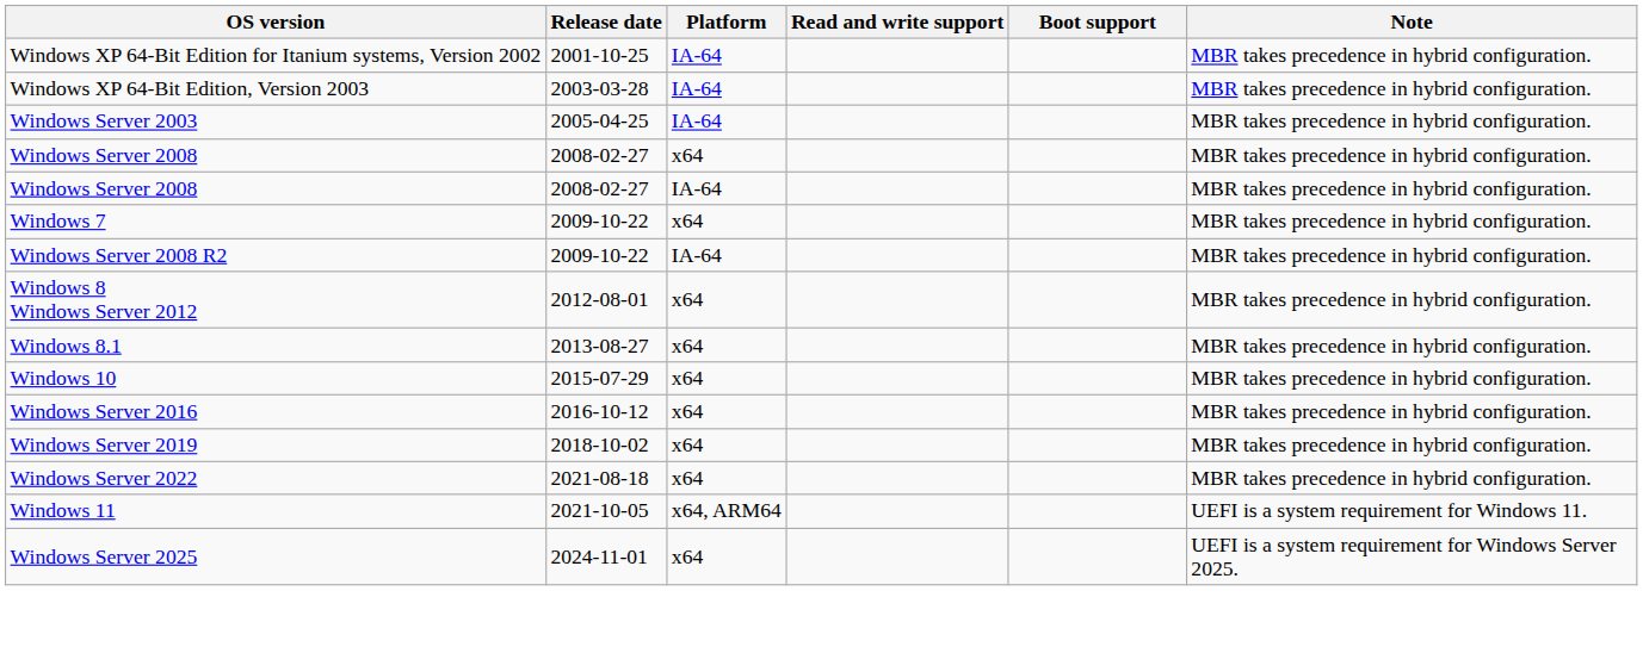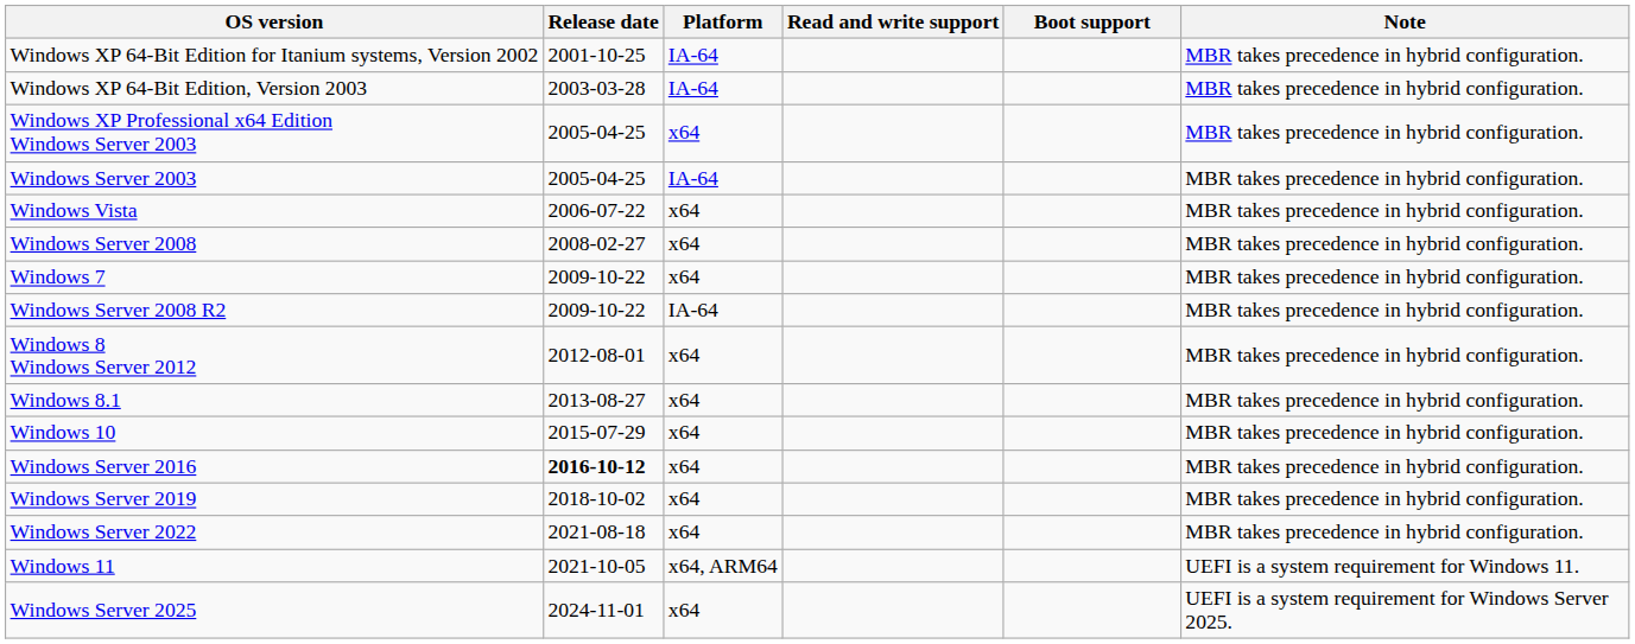+ row: Windows XP Professional x64 Edition Windows Server 2003 | 2005-04-25 | x64 | MBR takes precedence in hybrid configuration.
+ row: Windows Vista | 2006-07-22 | x64 | MBR takes precedence in hybrid configuration.
- row: Windows Server 2008 | 2008-02-27 | IA-64 | MBR takes precedence in hybrid configuration.
Windows Server 2016 | Release date: normal -> bold
